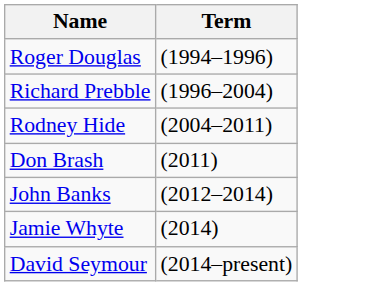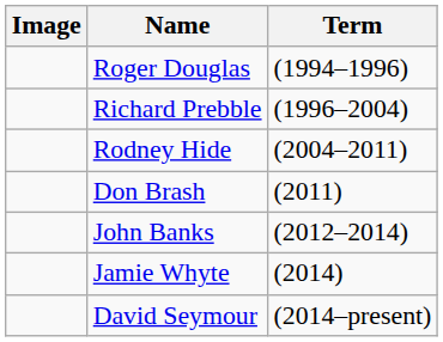+ column: Image
